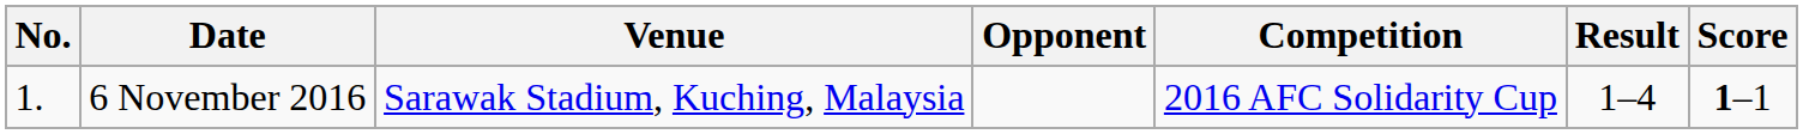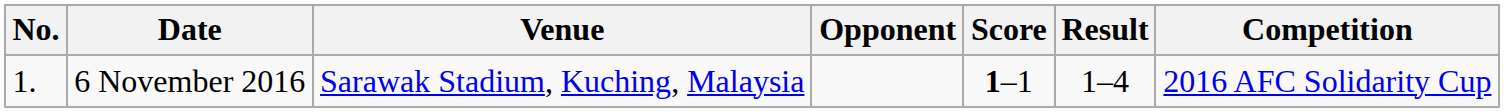columns swapped: Score <-> Competition
